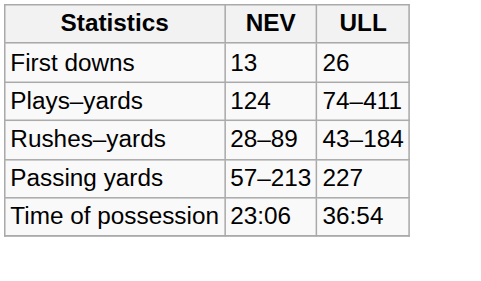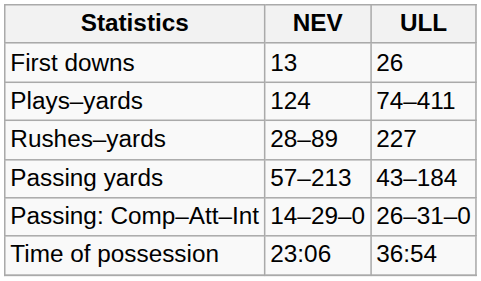Rushes–yards | ULL: 43–184 -> 227
Passing yards | ULL: 227 -> 43–184
+ row: Passing: Comp–Att–Int | 14–29–0 | 26–31–0
